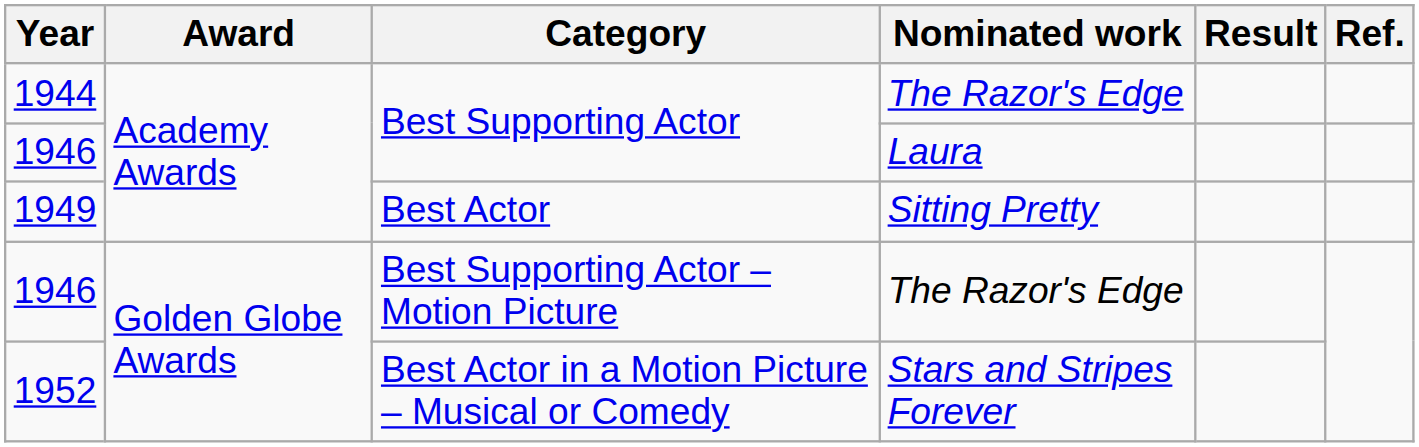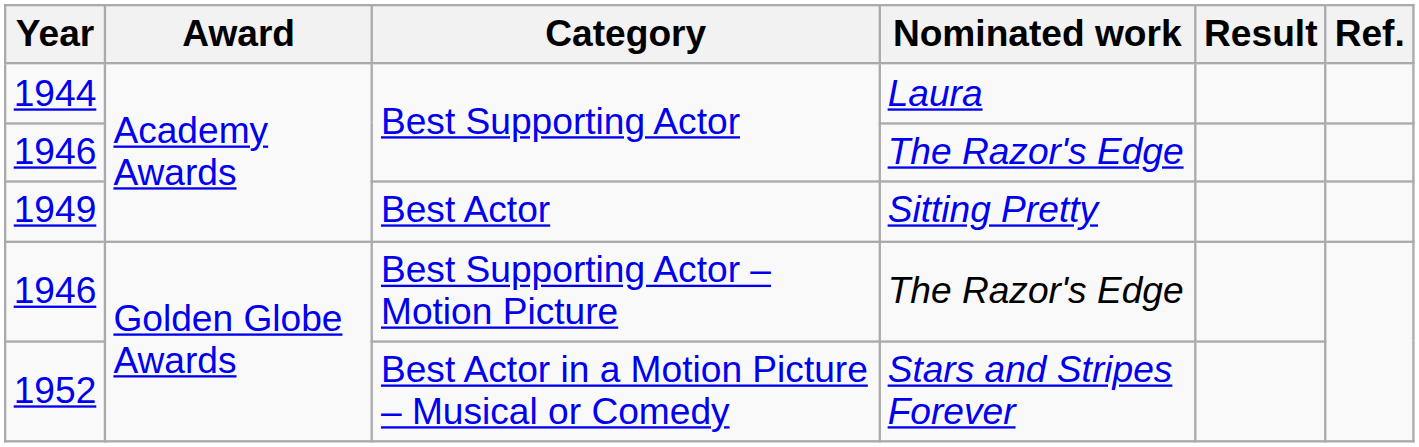1944 | Nominated work: The Razor's Edge -> Laura
1946 / Best Supporting Actor | Nominated work: Laura -> The Razor's Edge
